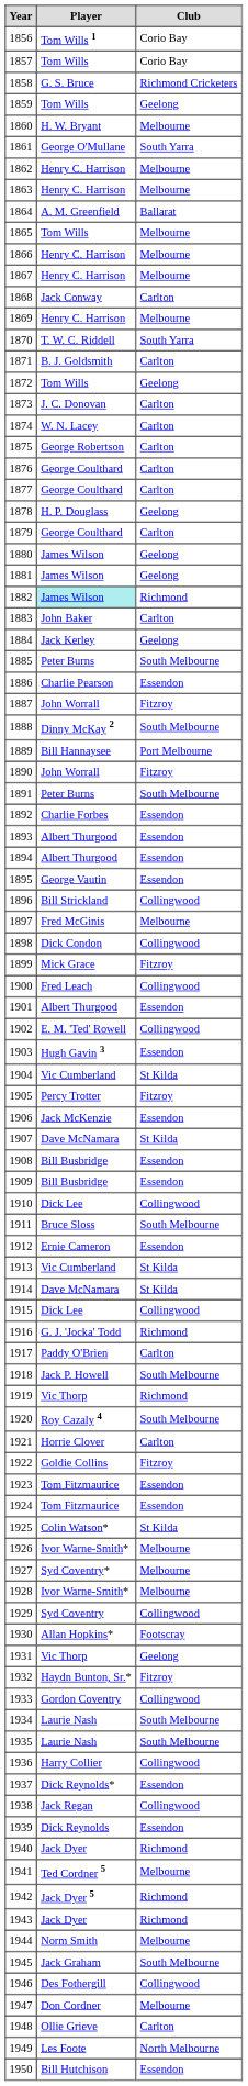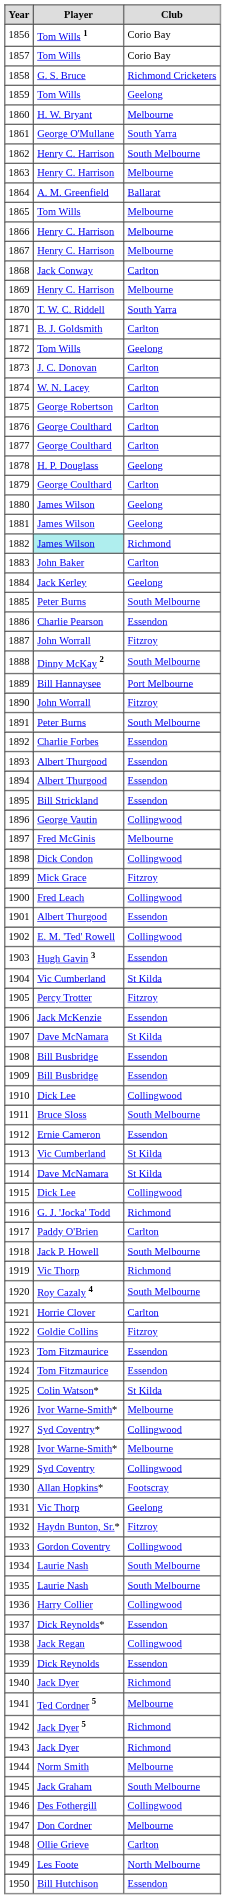1862 | Club: Melbourne -> South Melbourne
1895 | Player: George Vautin -> Bill Strickland
1896 | Player: Bill Strickland -> George Vautin
1927 | Club: Melbourne -> Collingwood
